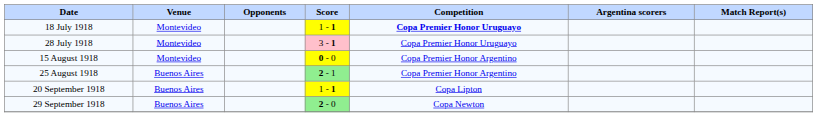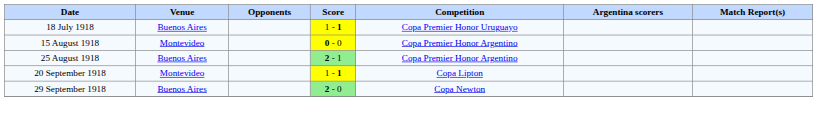18 July 1918 | Venue: Montevideo -> Buenos Aires
18 July 1918 | Competition: bold -> normal
- row: 28 July 1918 | Montevideo | 3 - 1 | Copa Premier Honor Uruguayo
20 September 1918 | Venue: Buenos Aires -> Montevideo
